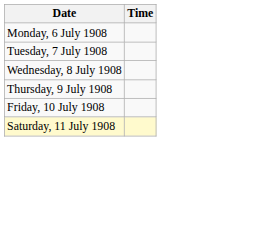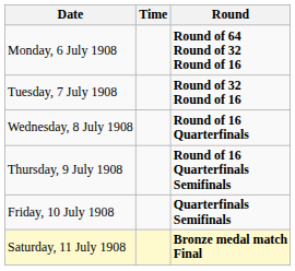+ column: Round | Round of 64 Round of 32 Round of 16 | Round of 32 Round of 16 | Round of 16 Quarterfinals | Round of 16 Quarterfinals Semifinals | Quarterfinals Semifinals | Bronze medal match Final
